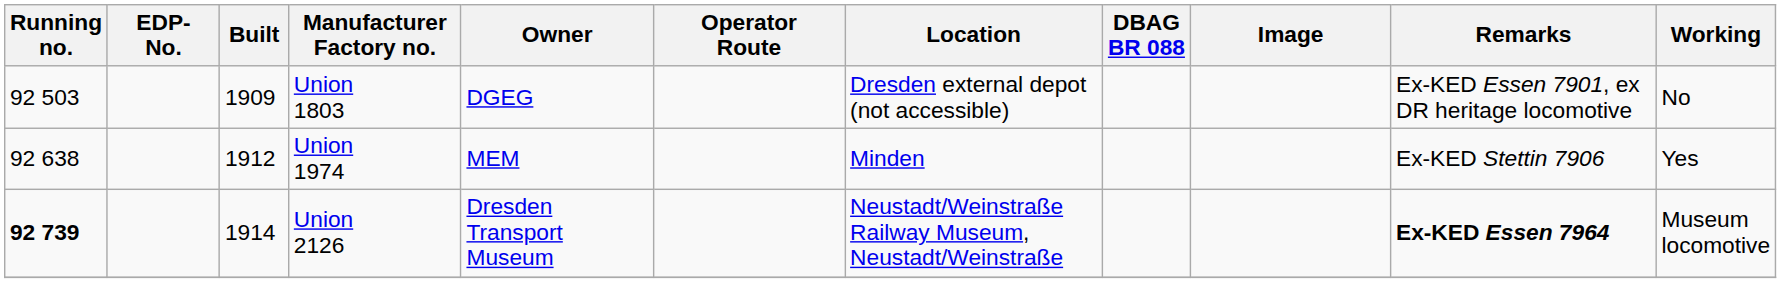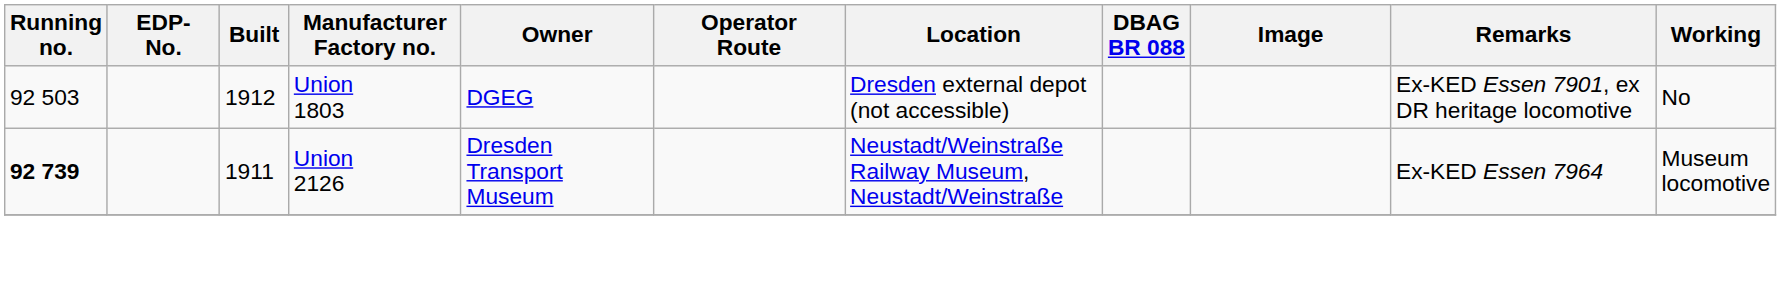Union 1803 | Built: 1909 -> 1912
- row: 92 638 | 1912 | Union 1974 | MEM | Minden | Ex-KED Stettin 7906 | Yes
Union 2126 | Built: 1914 -> 1911
Union 2126 | Remarks: bold -> normal
